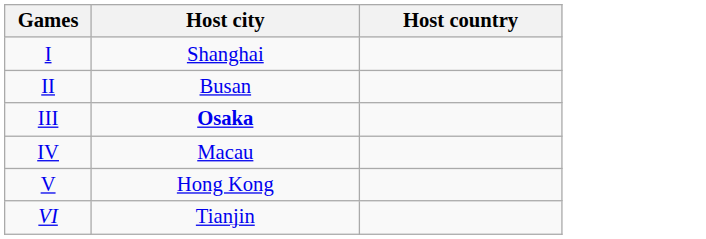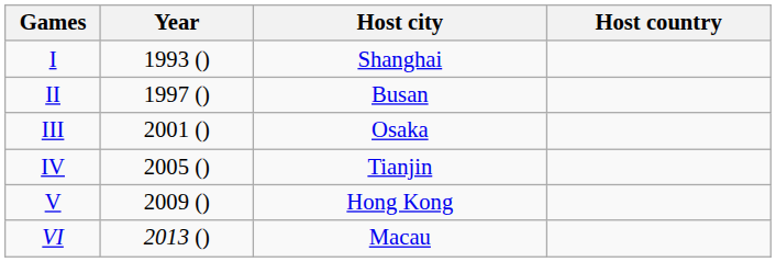+ column: Year | 1993 () | 1997 () | 2001 () | 2005 () | 2009 () | 2013 ()
III | Host city: bold -> normal
IV | Host city: Macau -> Tianjin
VI | Host city: Tianjin -> Macau
